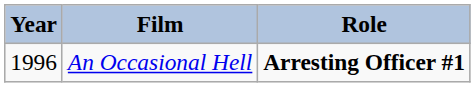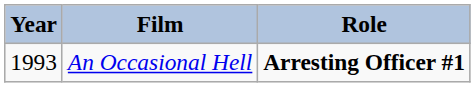An Occasional Hell | Year: 1996 -> 1993
